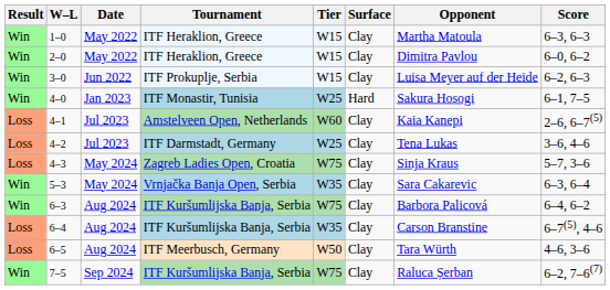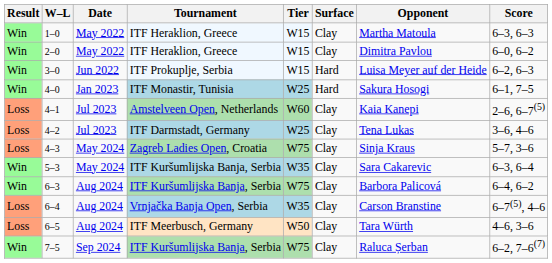3–0 | Surface: Clay -> Hard
5–3 | Tournament: Vrnjačka Banja Open, Serbia -> ITF Kuršumlijska Banja, Serbia
6–4 | Tournament: ITF Kuršumlijska Banja, Serbia -> Vrnjačka Banja Open, Serbia
